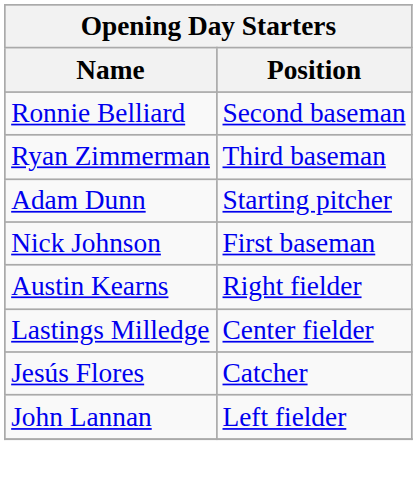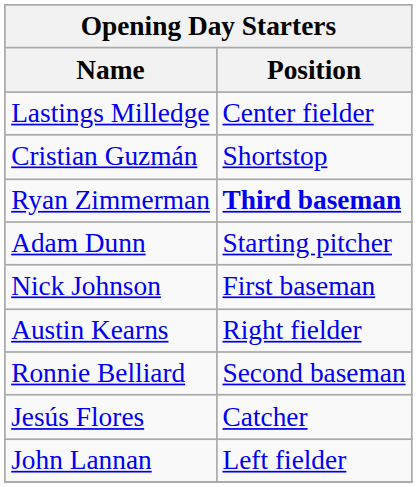rows swapped: Lastings Milledge <-> Ronnie Belliard
+ row: Cristian Guzmán | Shortstop
Ryan Zimmerman | Position: normal -> bold
